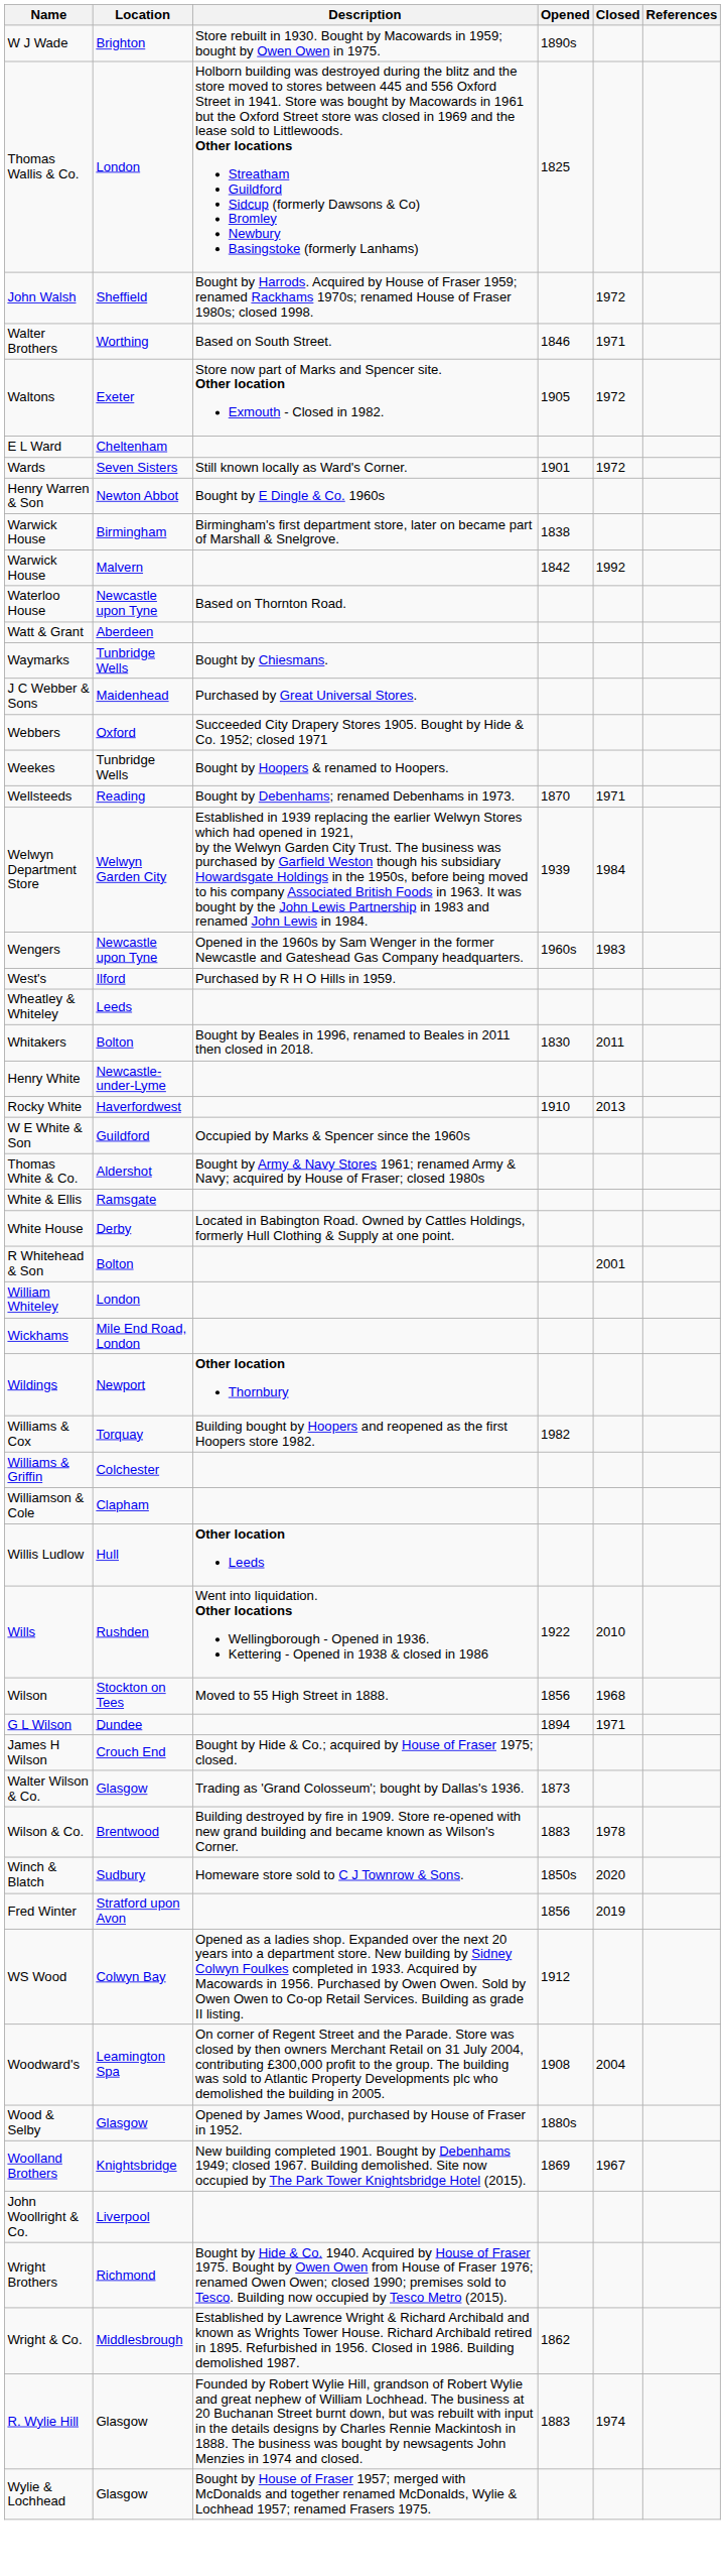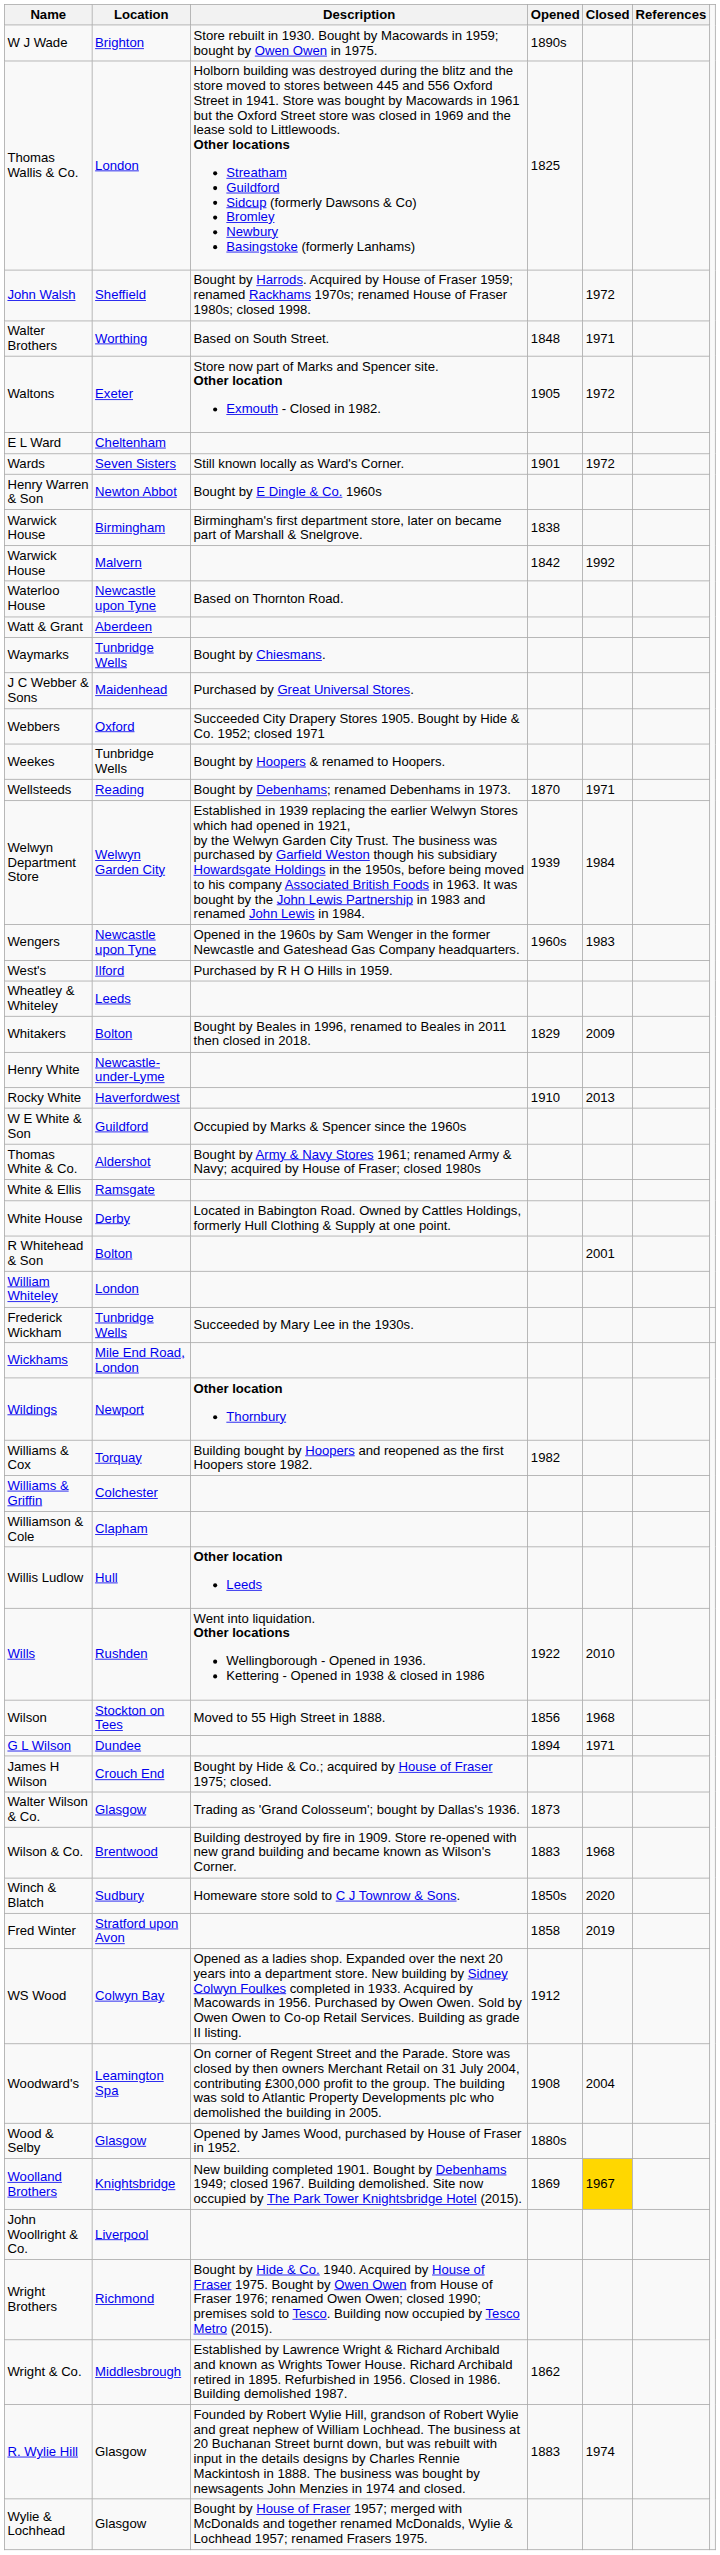Walter Brothers | Opened: 1846 -> 1848
Whitakers | Opened: 1830 -> 1829
Whitakers | Closed: 2011 -> 2009
+ row: Frederick Wickham | Tunbridge Wells | Succeeded by Mary Lee in the 1930s.
Wilson & Co. | Closed: 1978 -> 1968
Fred Winter | Opened: 1856 -> 1858
Woolland Brothers | Closed: no background -> gold background
